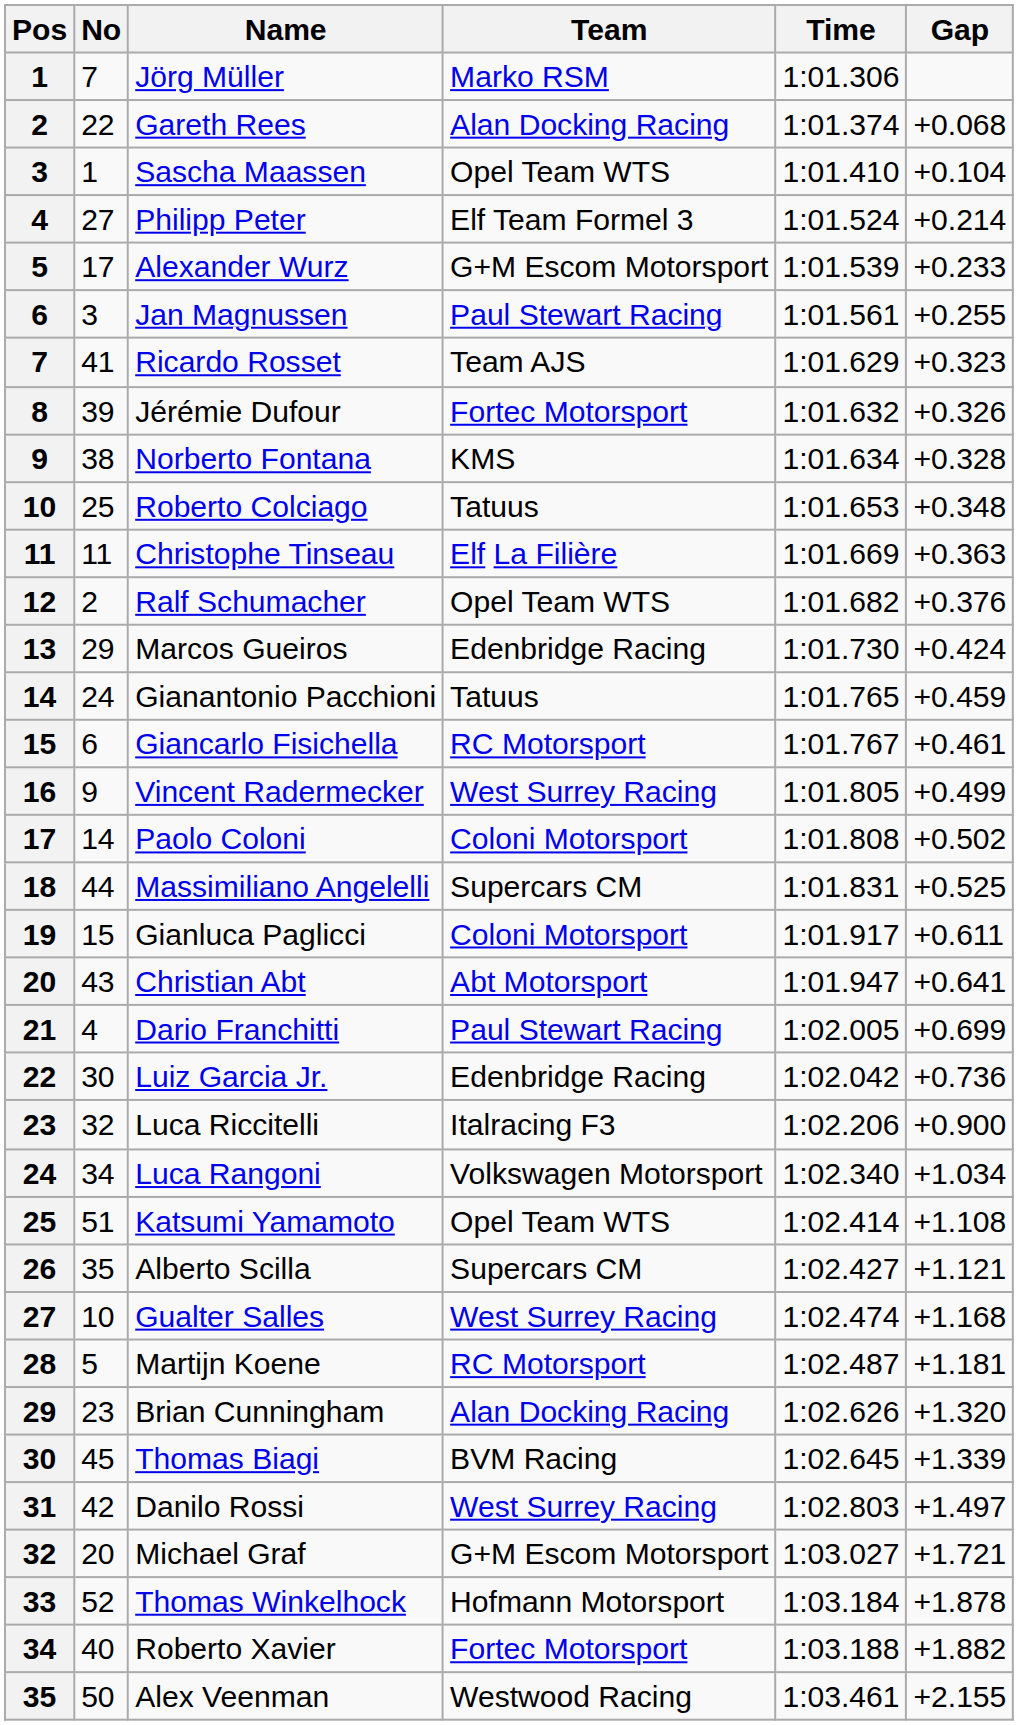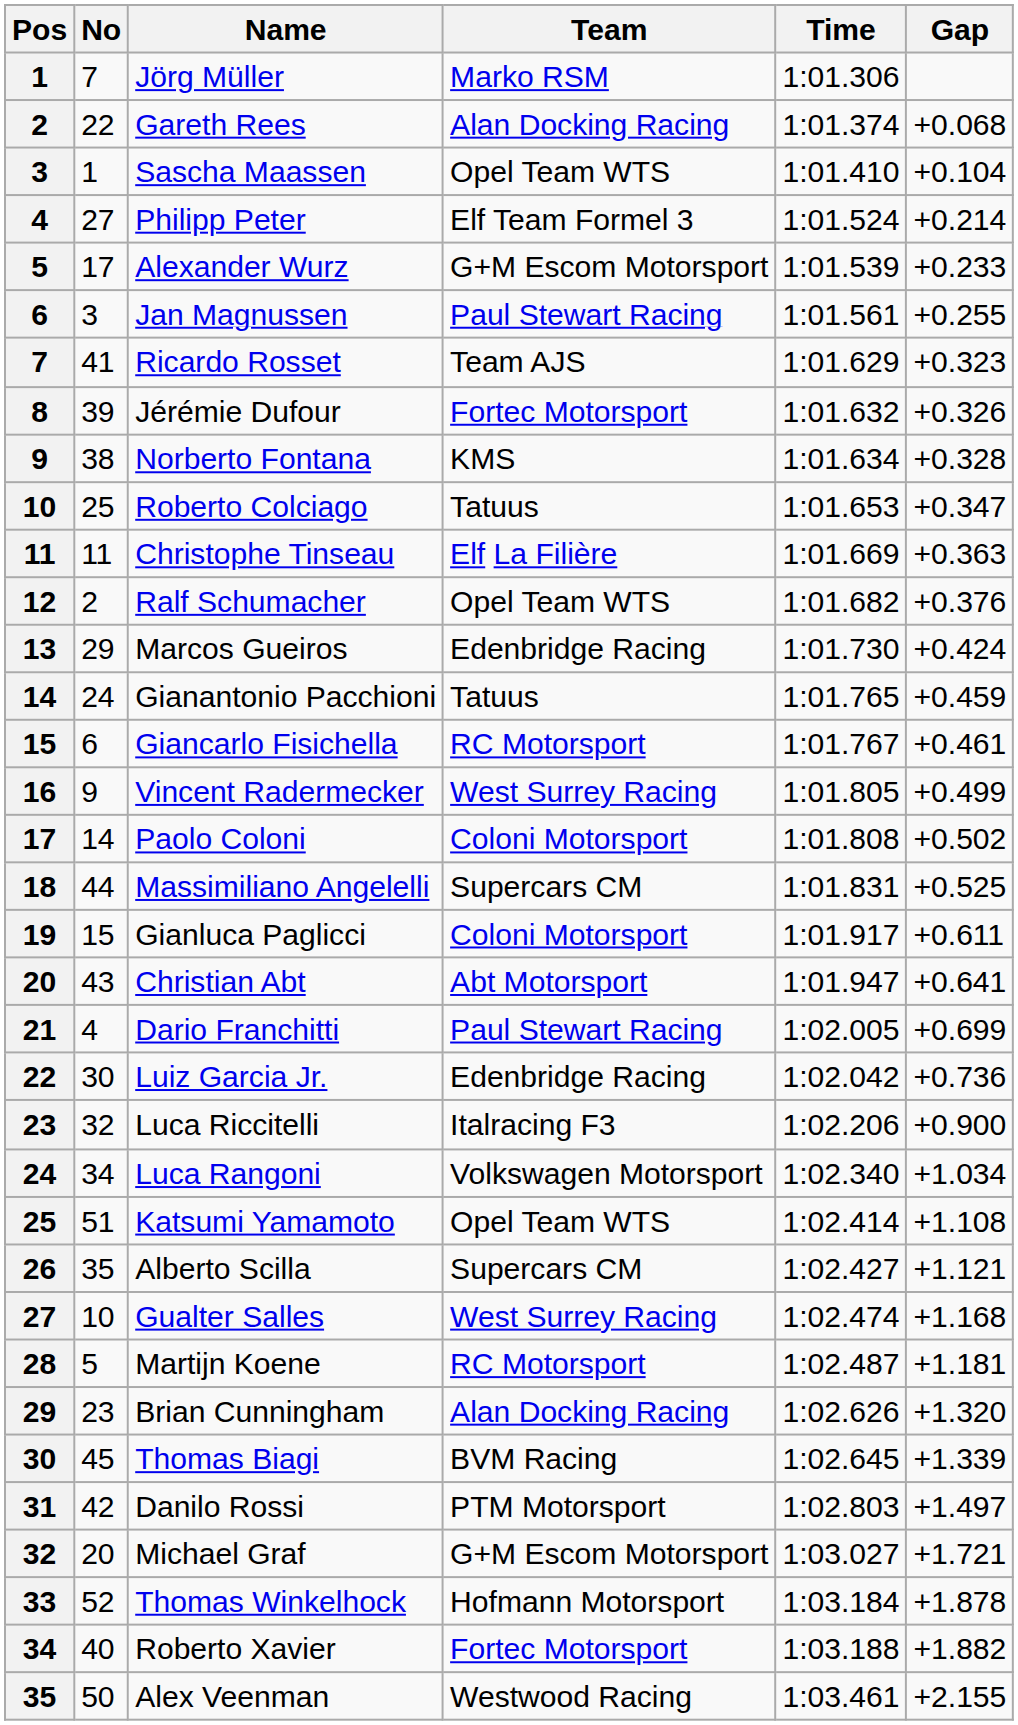Roberto Colciago | Gap: +0.348 -> +0.347
Danilo Rossi | Team: West Surrey Racing -> PTM Motorsport
